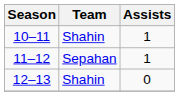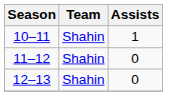11–12 | Team: Sepahan -> Shahin
11–12 | Assists: 1 -> 0
